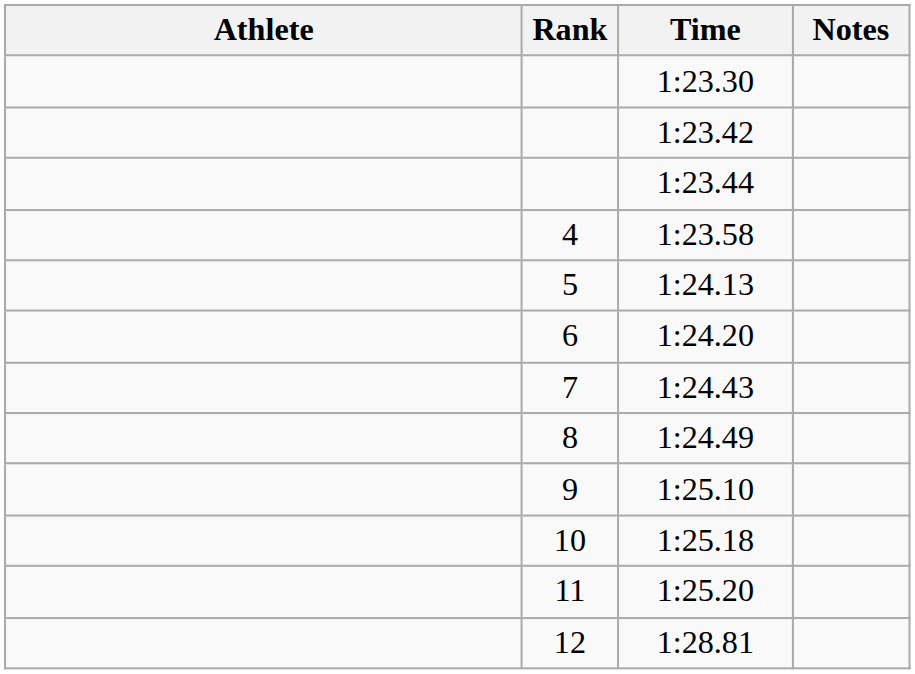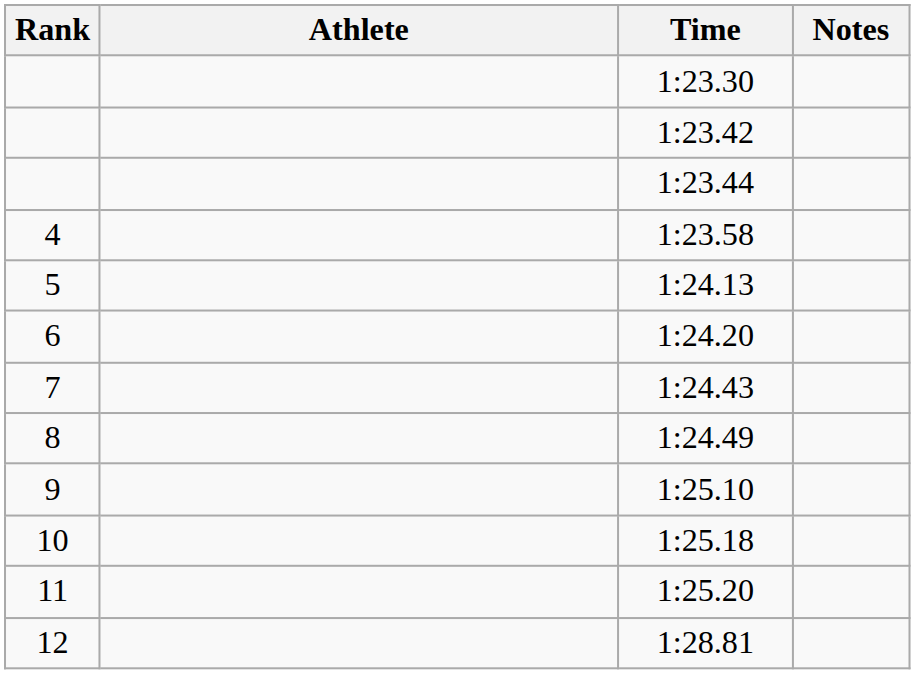columns swapped: Rank <-> Athlete
